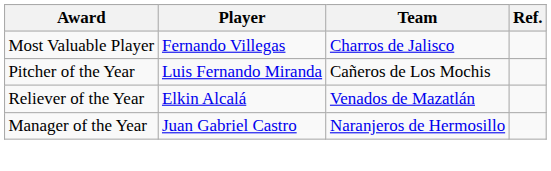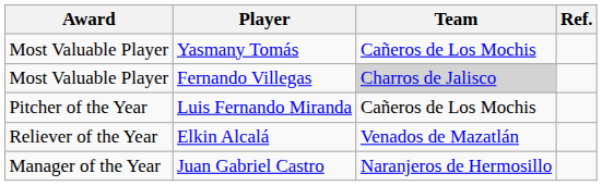+ row: Most Valuable Player | Yasmany Tomás | Cañeros de Los Mochis
Fernando Villegas | Team: no background -> lightgrey background
